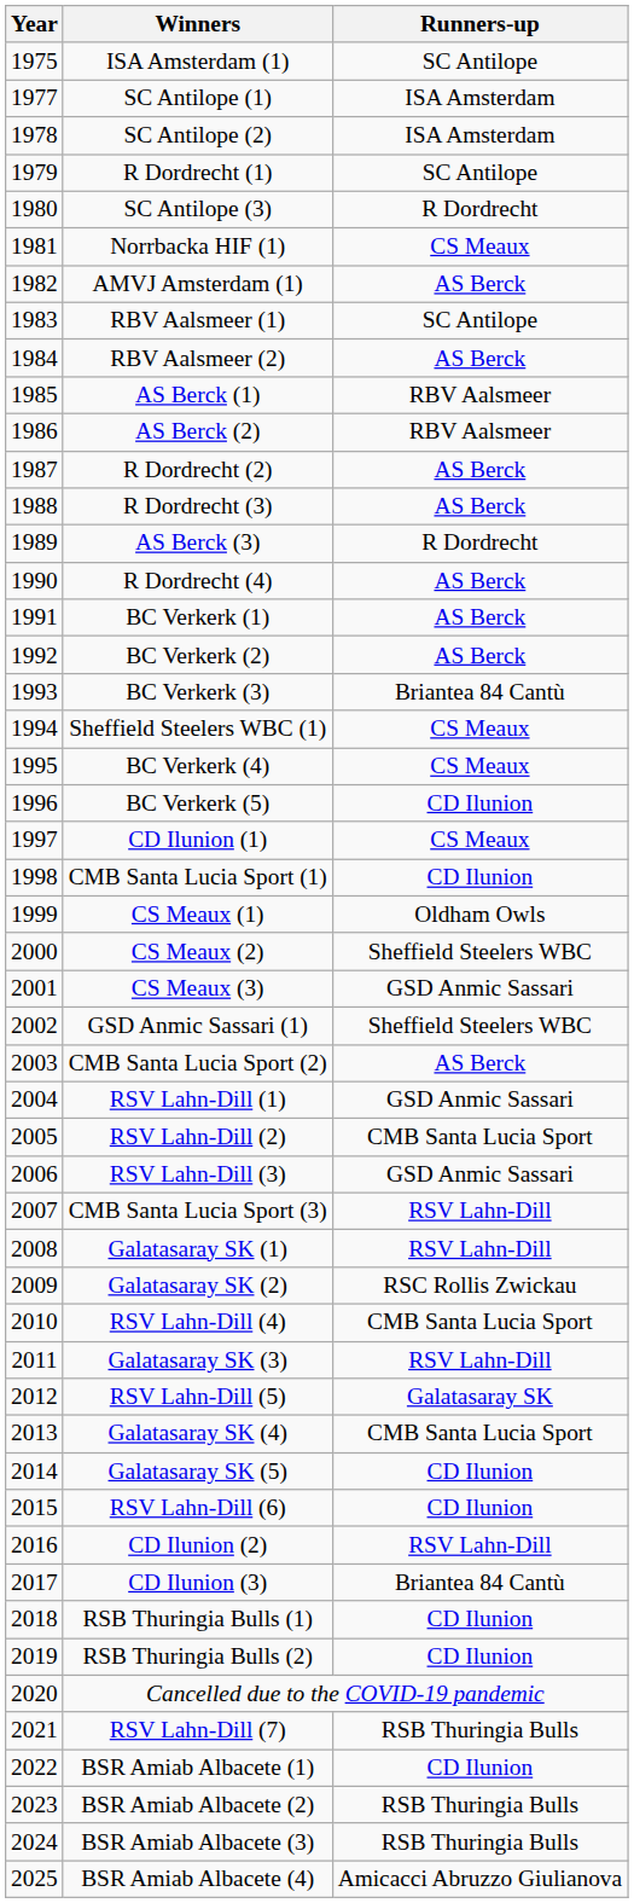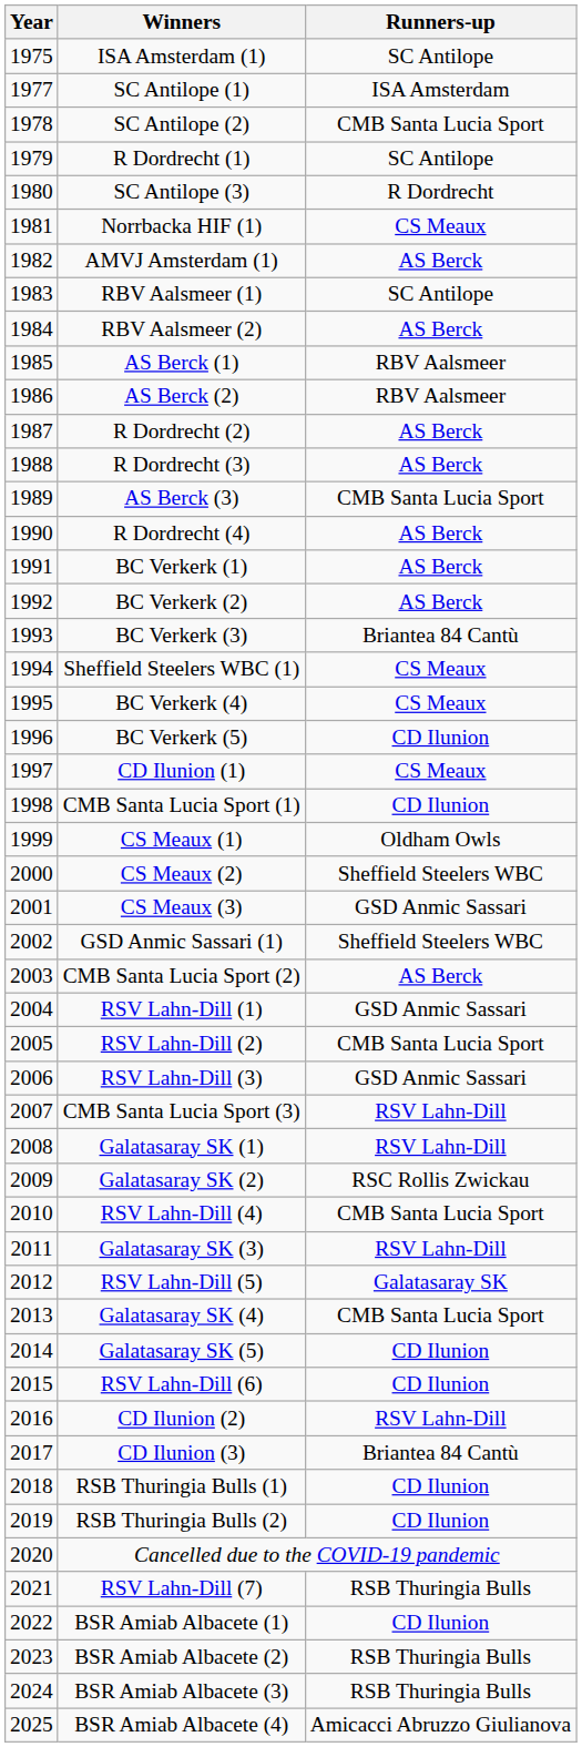SC Antilope (2) | Runners-up: ISA Amsterdam -> CMB Santa Lucia Sport
AS Berck (3) | Runners-up: R Dordrecht -> CMB Santa Lucia Sport
